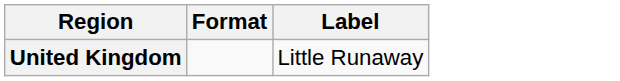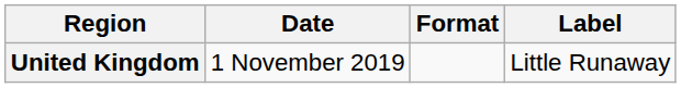+ column: Date | 1 November 2019
